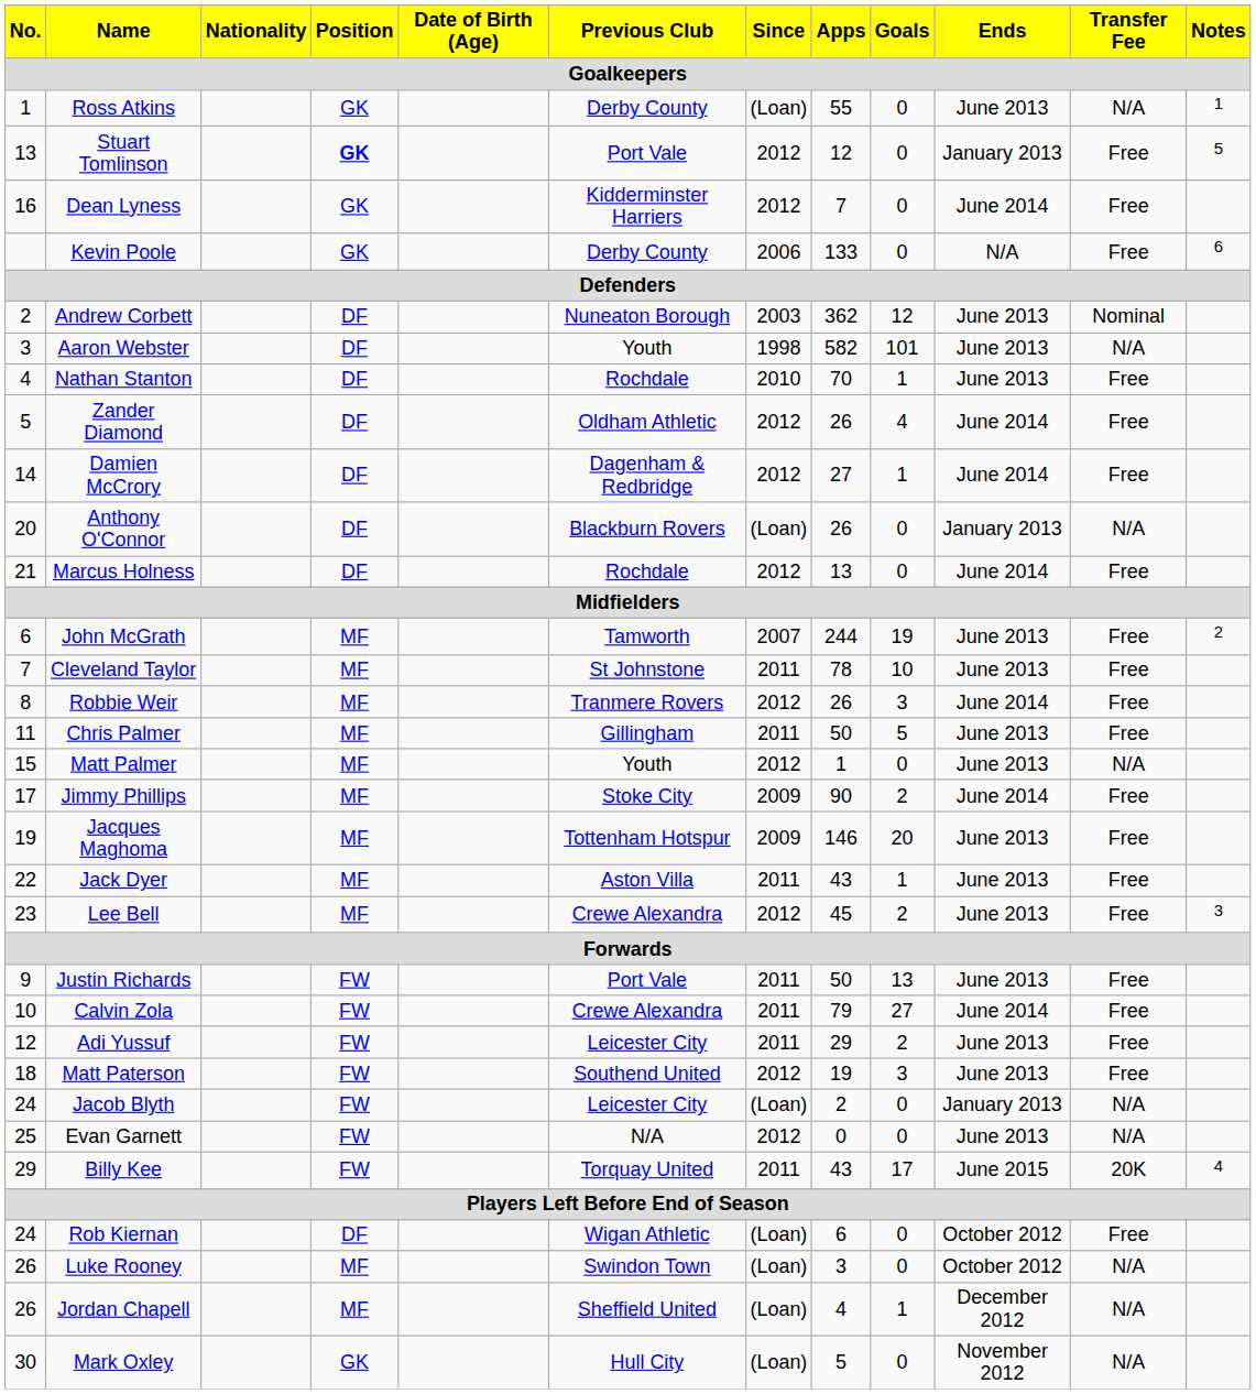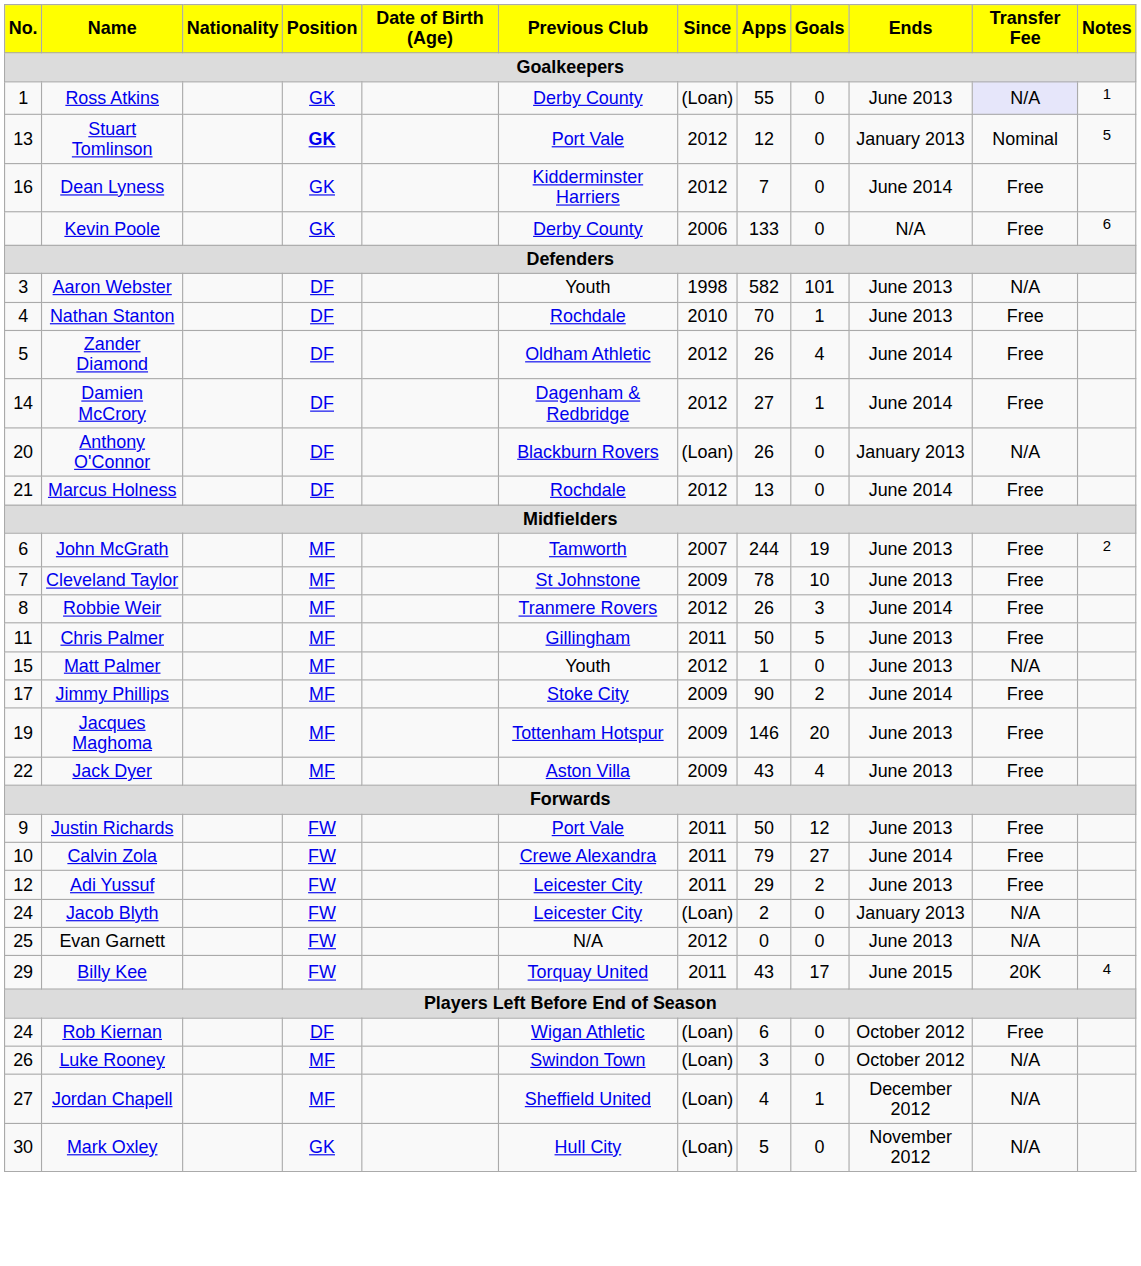Ross Atkins | Transfer Fee: no background -> lavender background
Stuart Tomlinson | Transfer Fee: Free -> Nominal
- row: 2 | Andrew Corbett | DF | Nuneaton Borough | 2003 | 362 | 12 | June 2013 | Nominal
Cleveland Taylor | Since: 2011 -> 2009
Jack Dyer | Since: 2011 -> 2009
Jack Dyer | Goals: 1 -> 4
- row: 23 | Lee Bell | MF | Crewe Alexandra | 2012 | 45 | 2 | June 2013 | Free | 3
Justin Richards | Goals: 13 -> 12
- row: 18 | Matt Paterson | FW | Southend United | 2012 | 19 | 3 | June 2013 | Free
Jordan Chapell | No.: 26 -> 27
